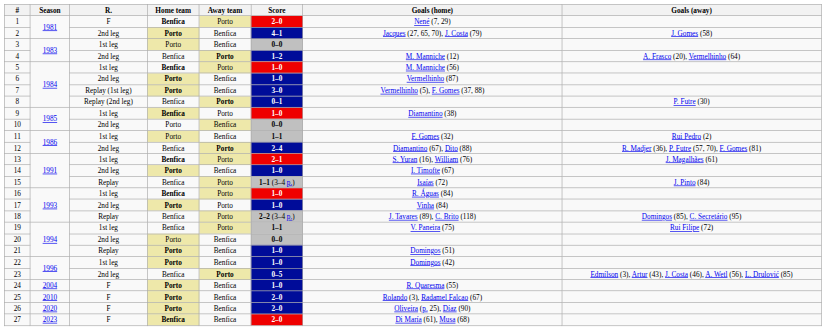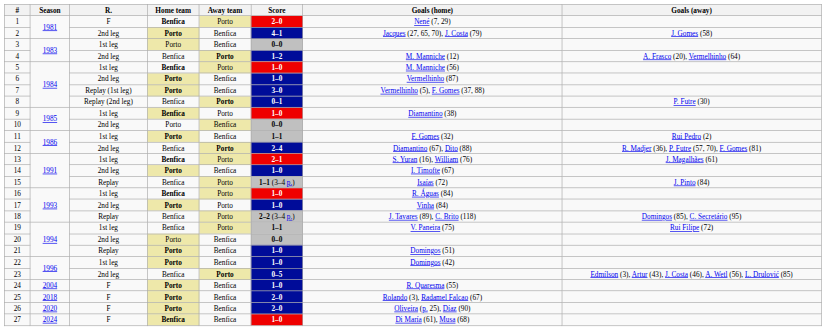11 | Home team: normal -> bold
25 | Season: 2010 -> 2018
27 | Season: 2023 -> 2024
27 | Score: 2–0 -> 1–0
